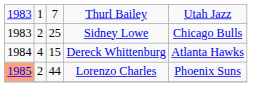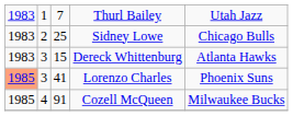Dereck Whittenburg | column 1: 1984 -> 1983
Dereck Whittenburg | column 2: 4 -> 3
Lorenzo Charles | column 2: 2 -> 3
Lorenzo Charles | column 3: 44 -> 41
+ row: 1985 | 4 | 91 | Cozell McQueen | Milwaukee Bucks
